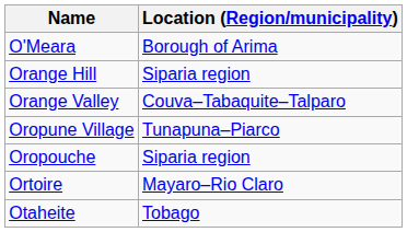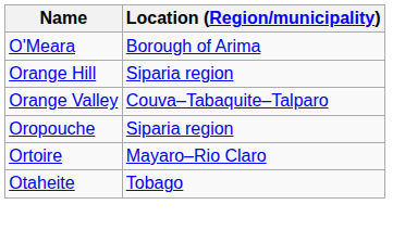- row: Oropune Village | Tunapuna–Piarco
